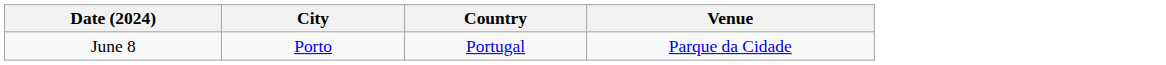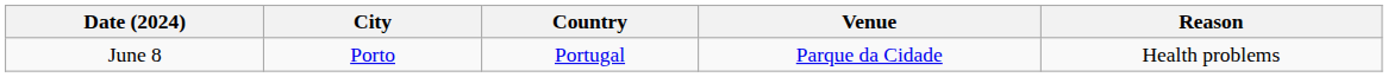+ column: Reason | Health problems
